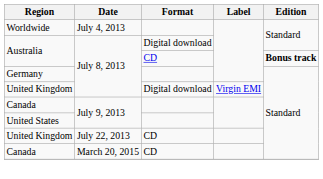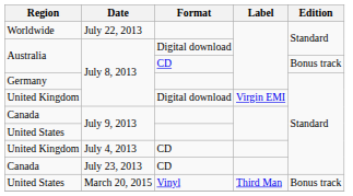Worldwide | Date: July 4, 2013 -> July 22, 2013
Australia / CD | Edition: bold -> normal
United Kingdom / CD | Date: July 22, 2013 -> July 4, 2013
Canada / CD | Date: March 20, 2015 -> July 23, 2013
+ row: United States | March 20, 2015 | Vinyl | Third Man | Bonus track
